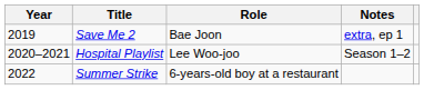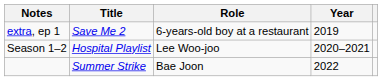columns swapped: Year <-> Notes
Save Me 2 | Role: Bae Joon -> 6-years-old boy at a restaurant
Summer Strike | Role: 6-years-old boy at a restaurant -> Bae Joon
